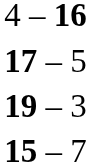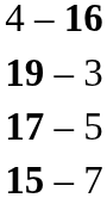rows swapped: 17 – 5 <-> 19 – 3
